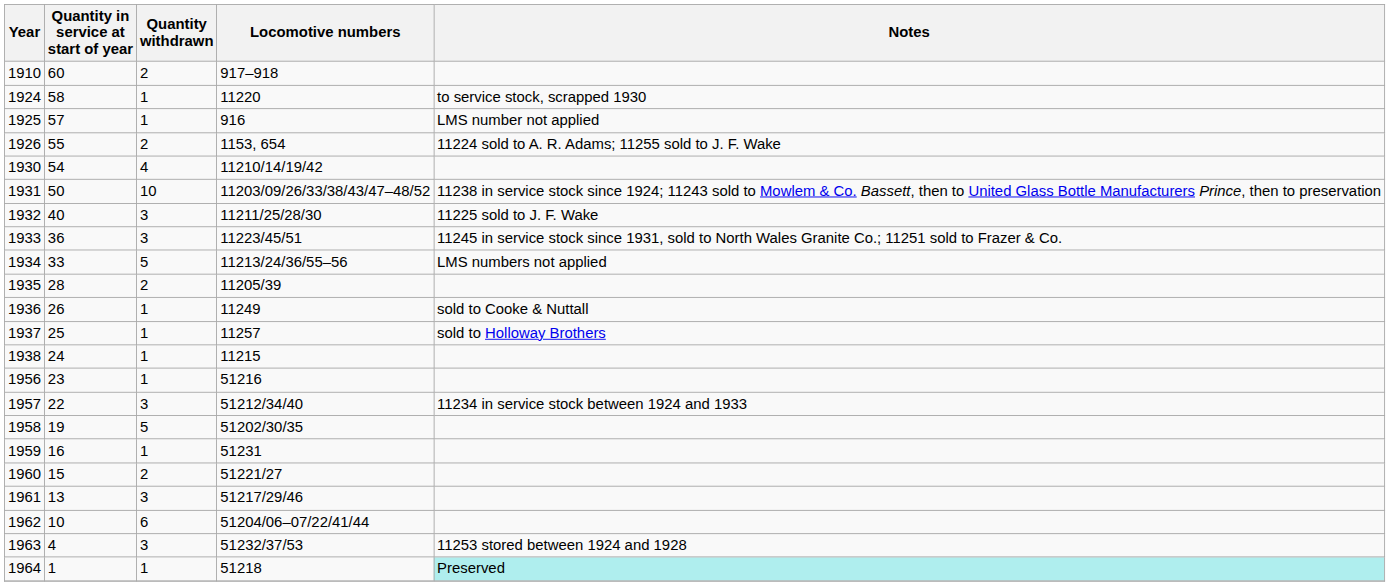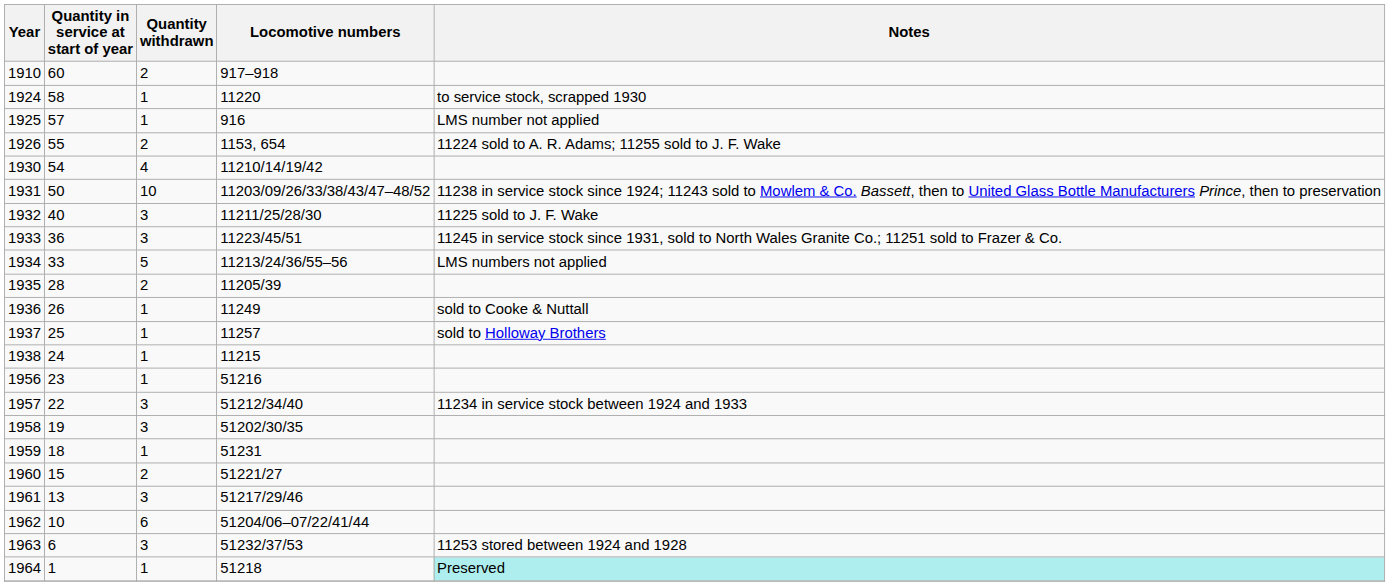1958 | Quantity withdrawn: 5 -> 3
1959 | Quantity in service at start of year: 16 -> 18
1963 | Quantity in service at start of year: 4 -> 6
